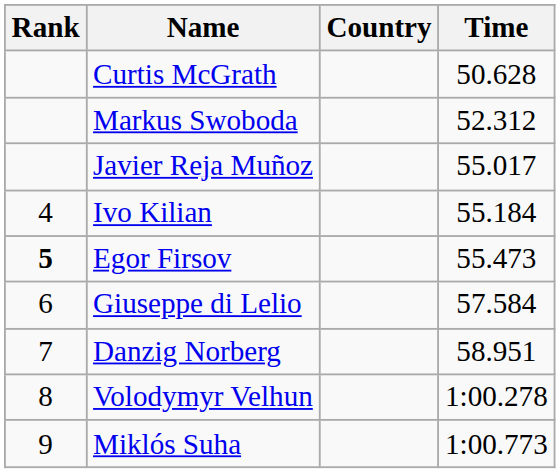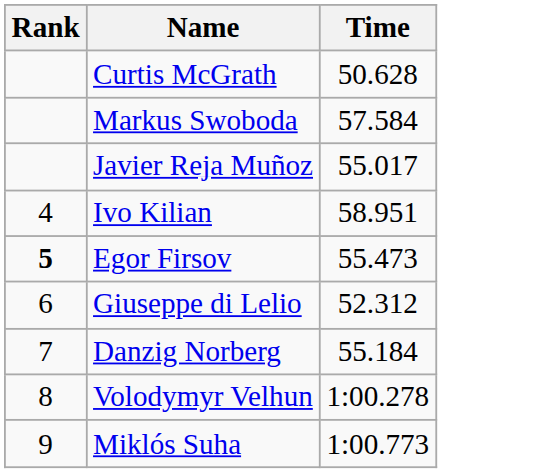- column: Country
Markus Swoboda | Time: 52.312 -> 57.584
Ivo Kilian | Time: 55.184 -> 58.951
Giuseppe di Lelio | Time: 57.584 -> 52.312
Danzig Norberg | Time: 58.951 -> 55.184
